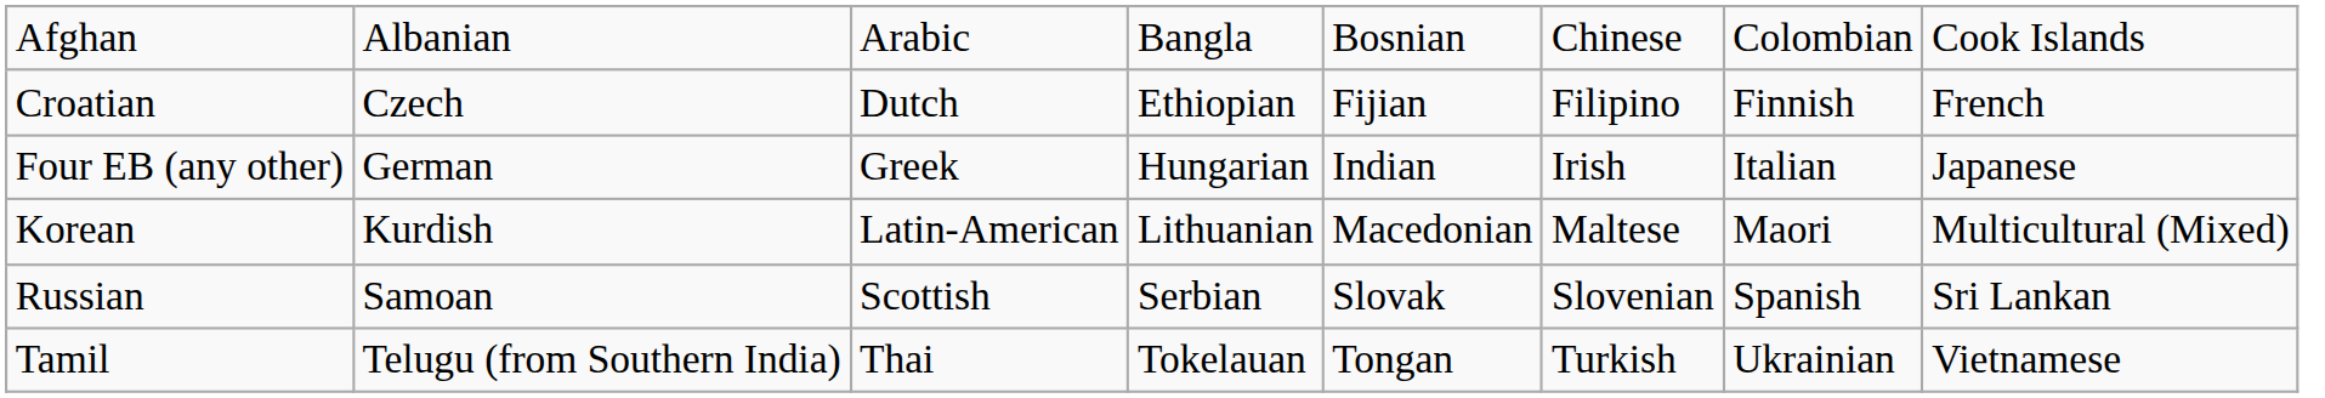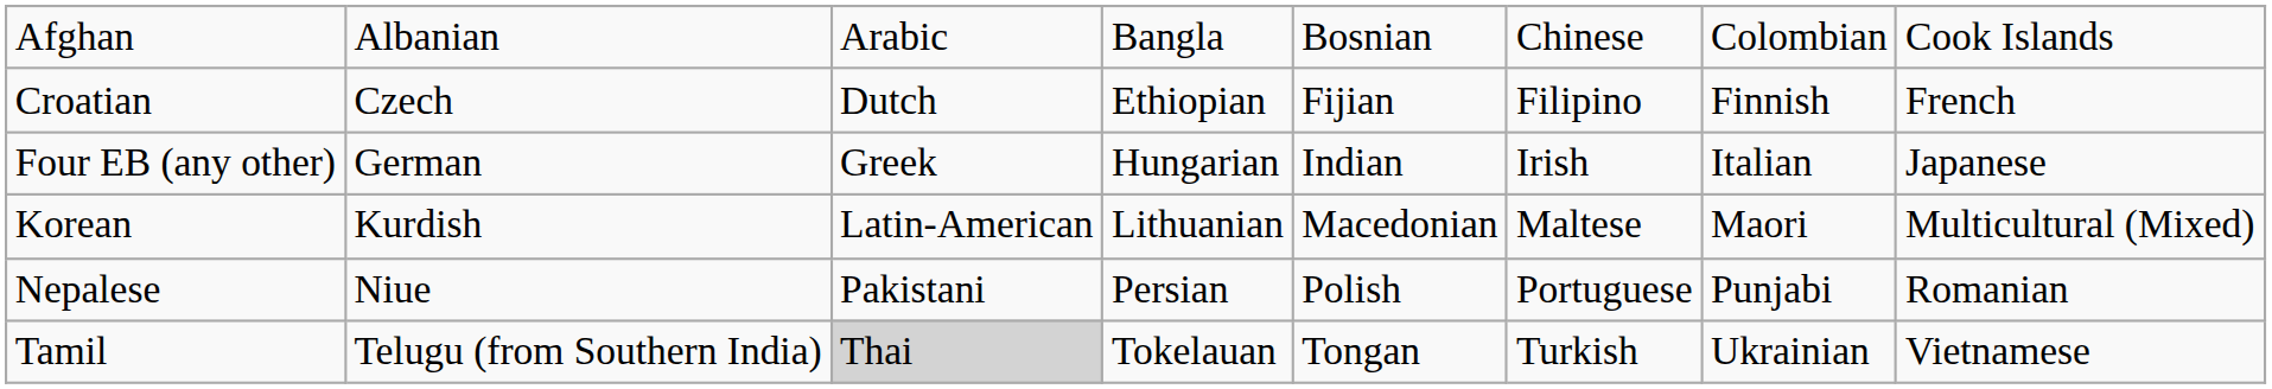+ row: Nepalese | Niue | Pakistani | Persian | Polish | Portuguese | Punjabi | Romanian
- row: Russian | Samoan | Scottish | Serbian | Slovak | Slovenian | Spanish | Sri Lankan
Tamil | column 3: no background -> lightgrey background
